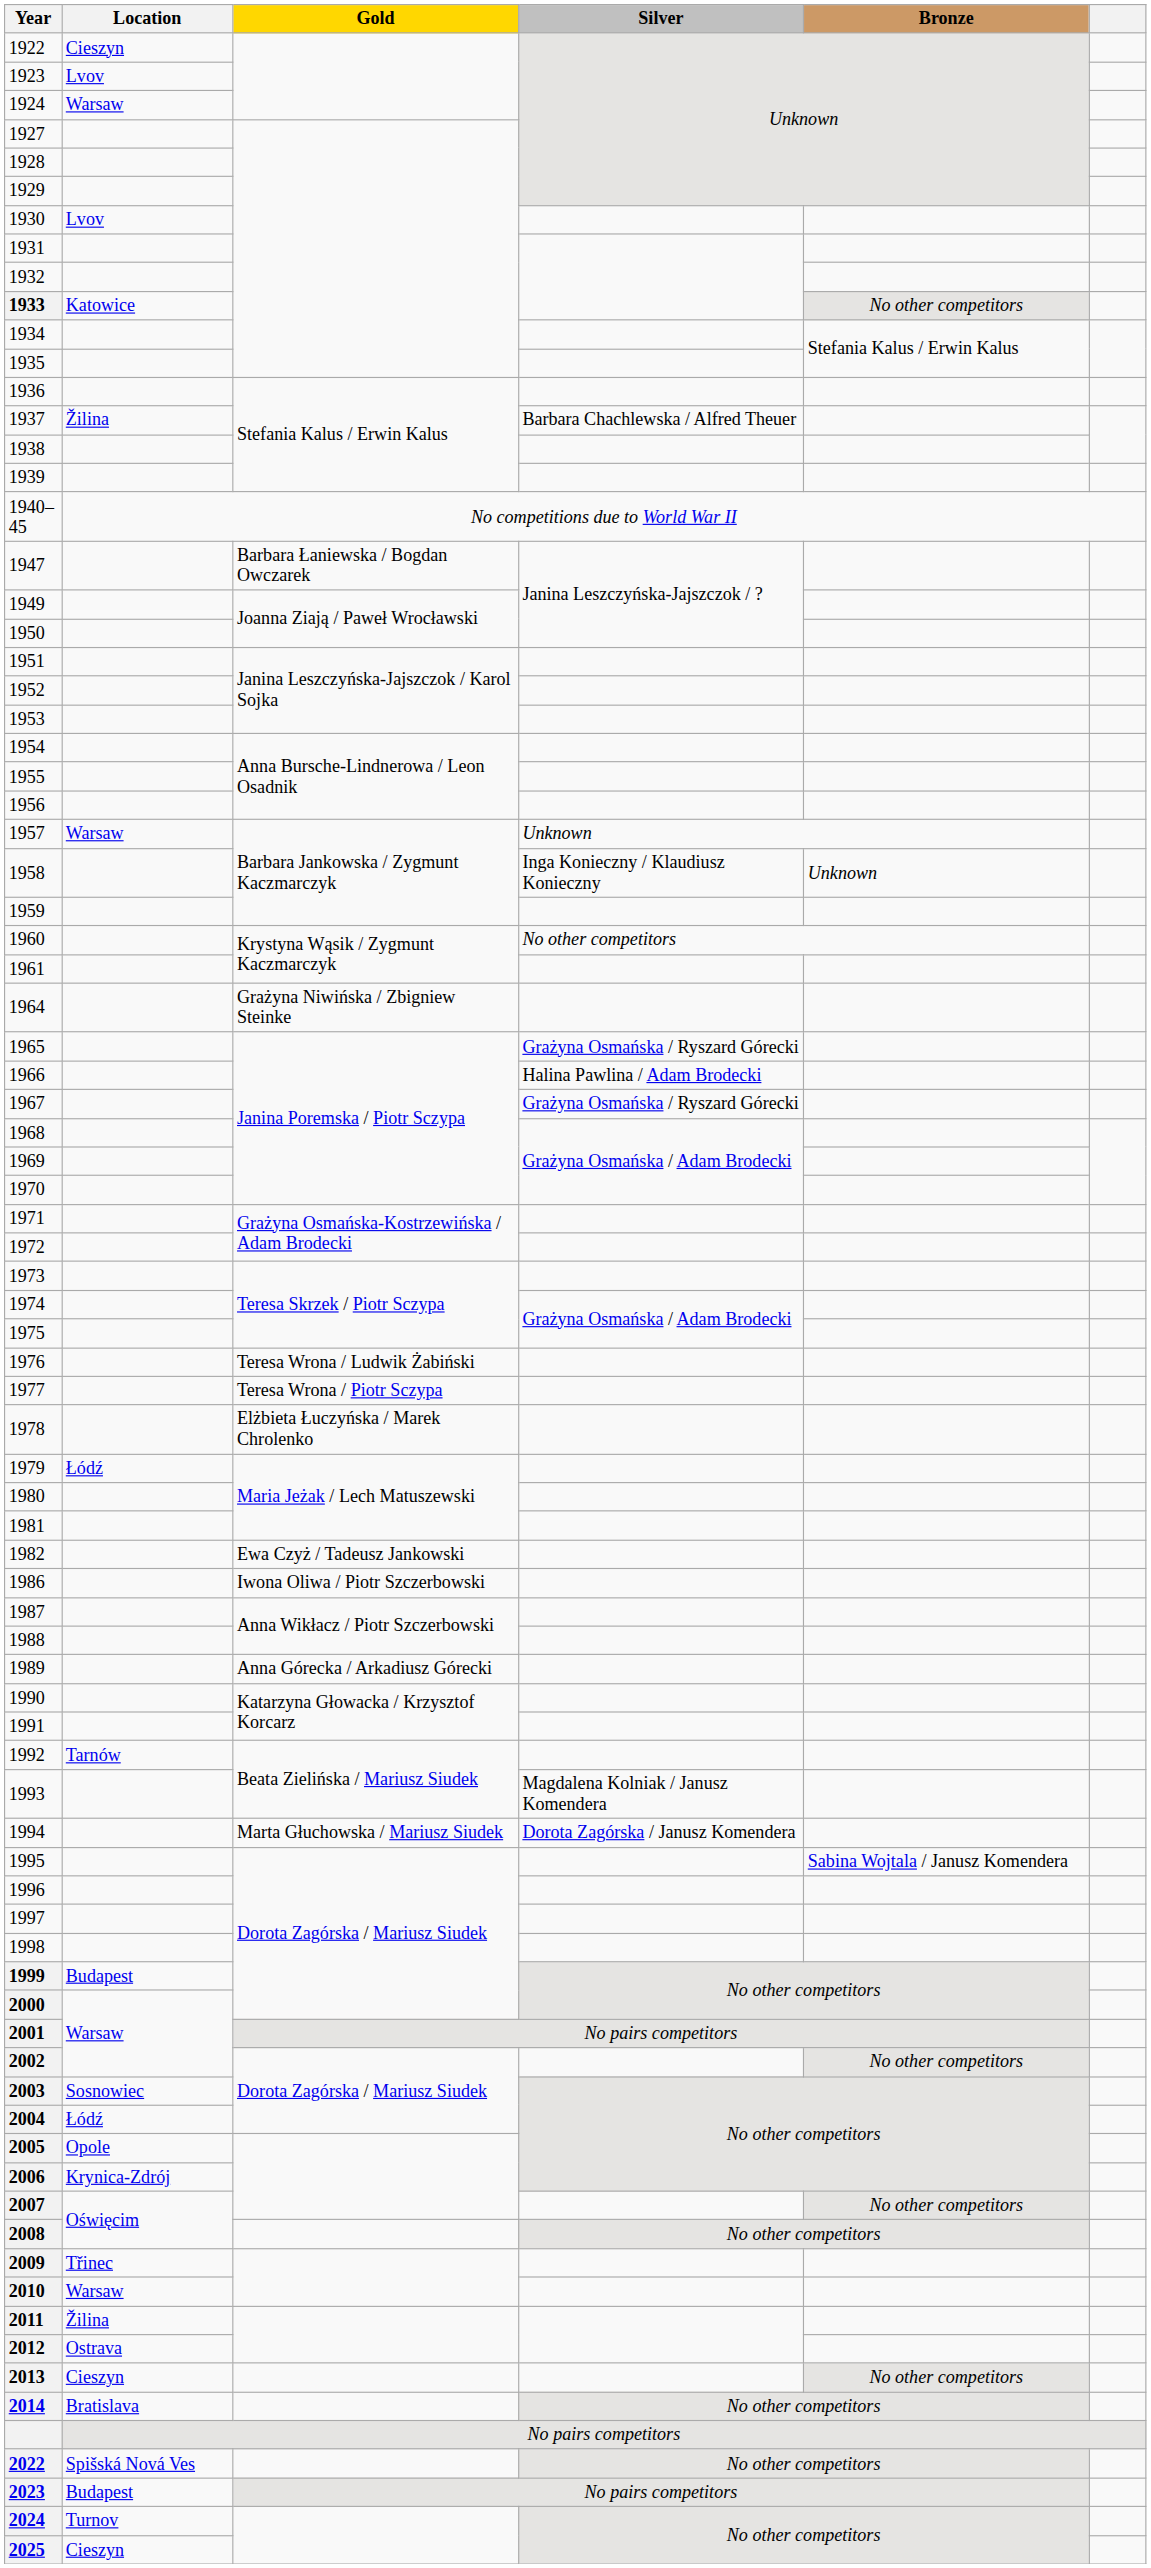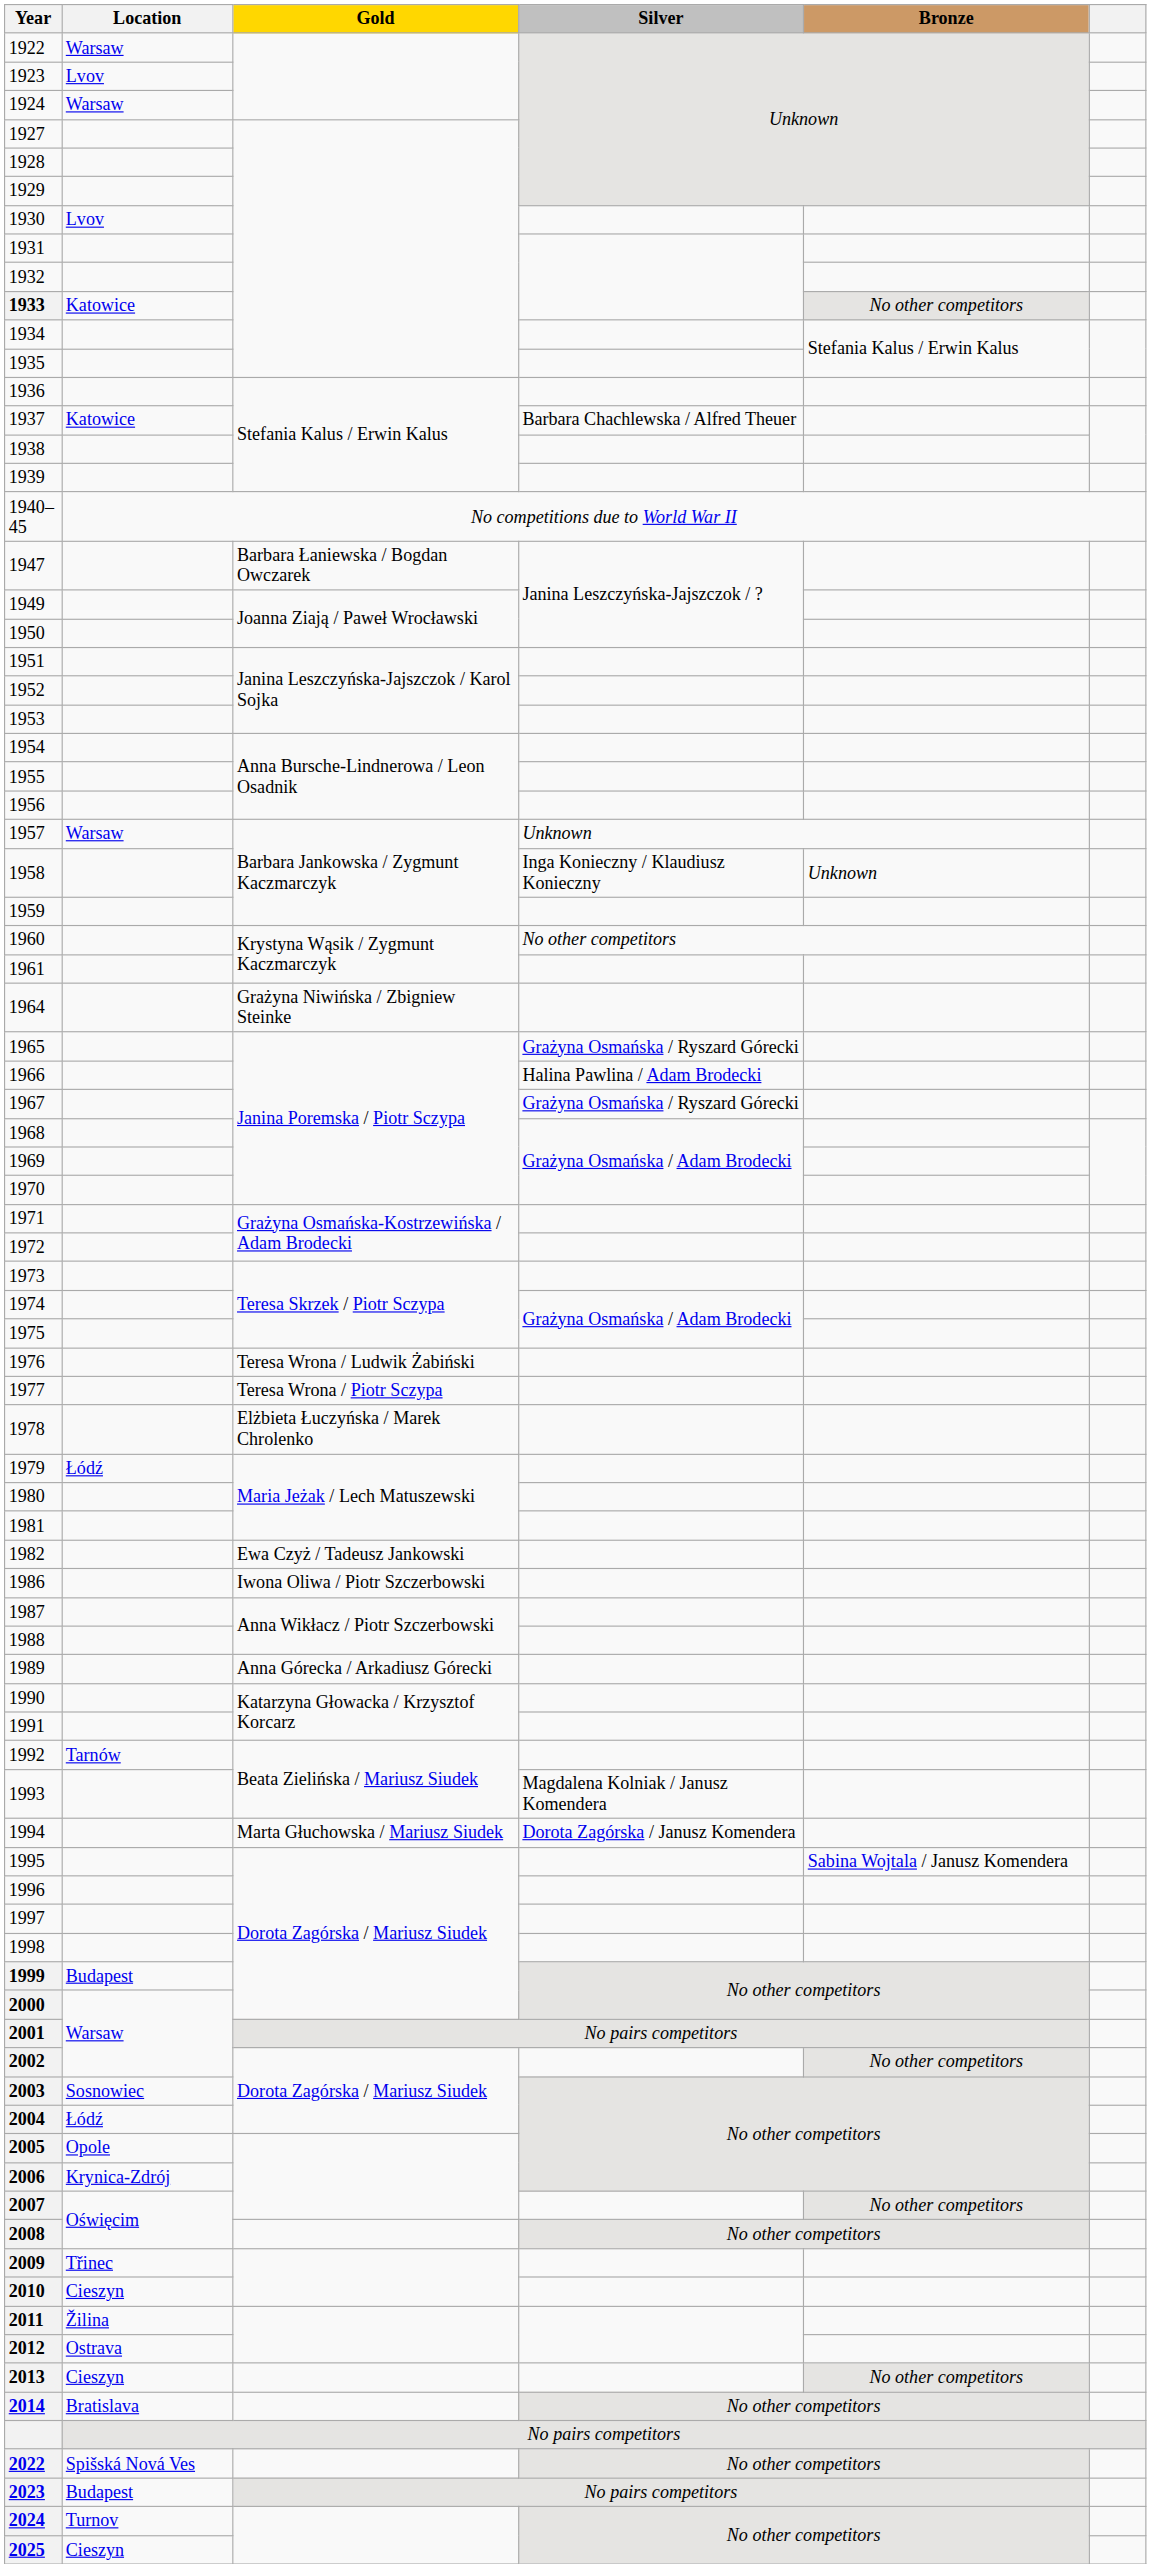1922 | Location: Cieszyn -> Warsaw
1937 | Location: Žilina -> Katowice
2010 | Location: Warsaw -> Cieszyn
